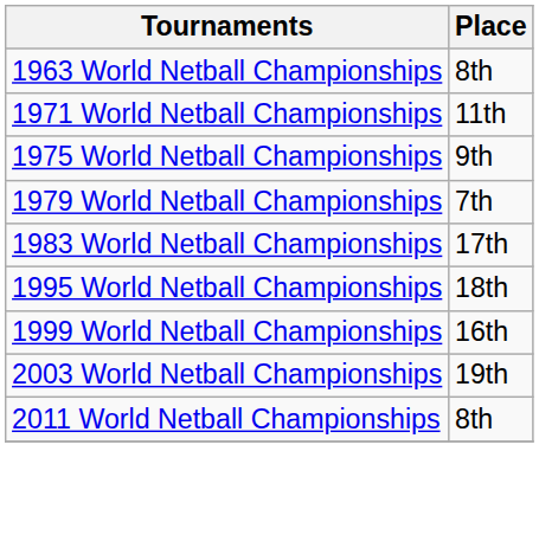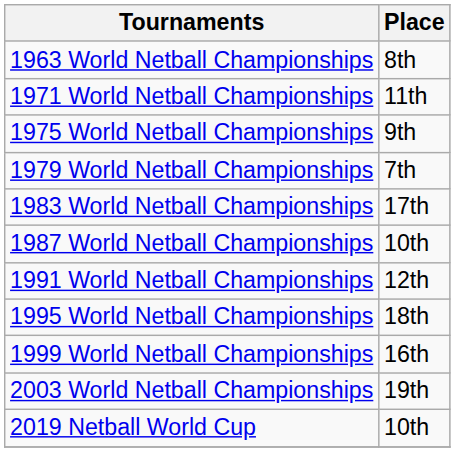+ row: 1987 World Netball Championships | 10th
+ row: 1991 World Netball Championships | 12th
- row: 2011 World Netball Championships | 8th
+ row: 2019 Netball World Cup | 10th
